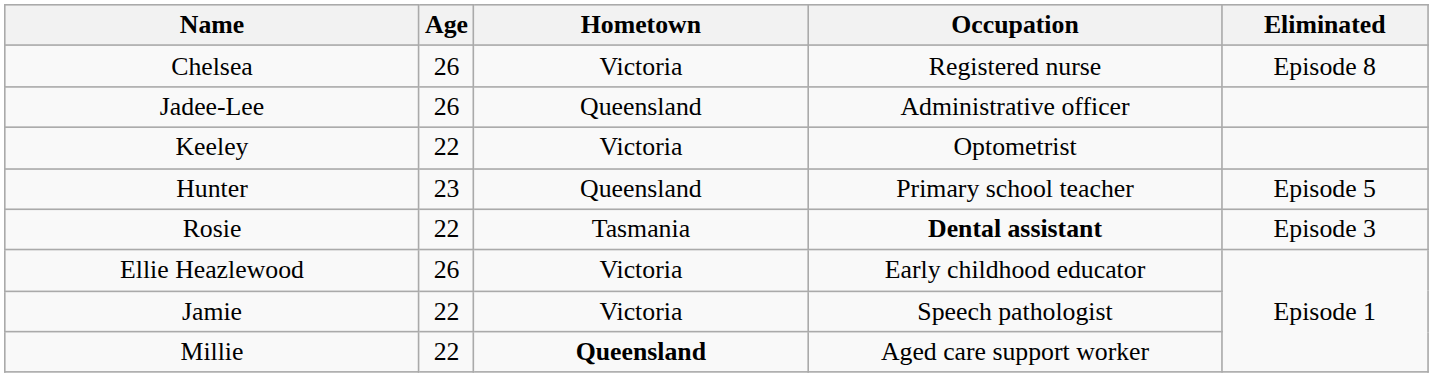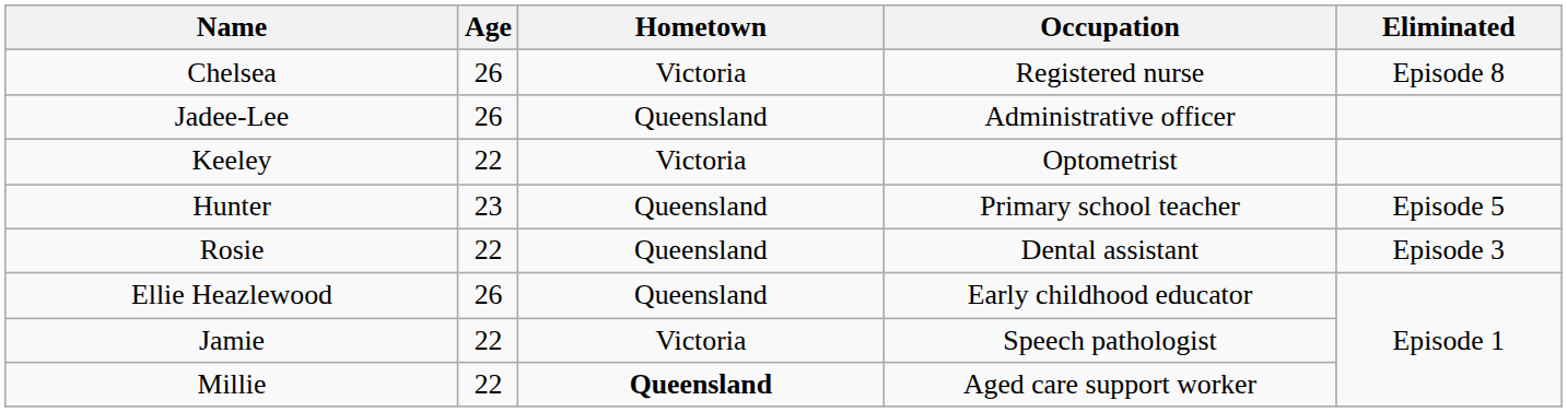Rosie | Hometown: Tasmania -> Queensland
Rosie | Occupation: bold -> normal
Ellie Heazlewood | Hometown: Victoria -> Queensland
